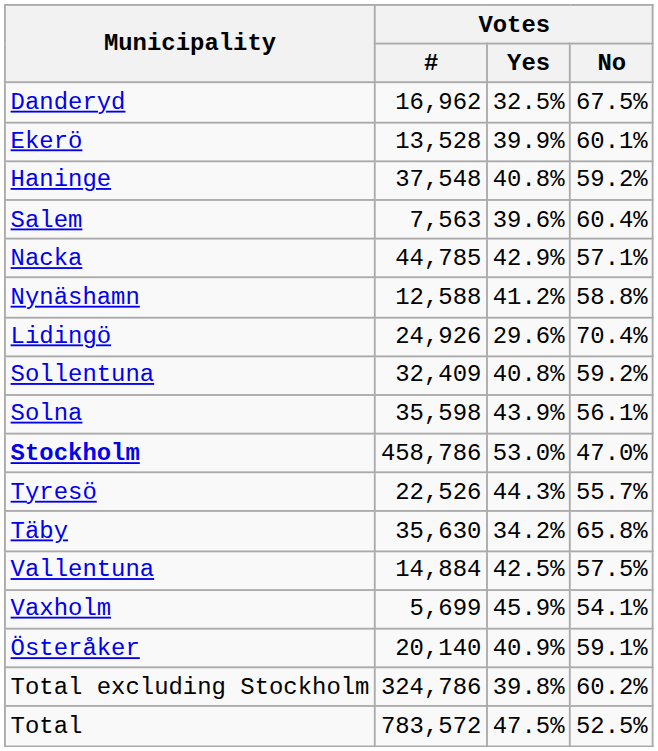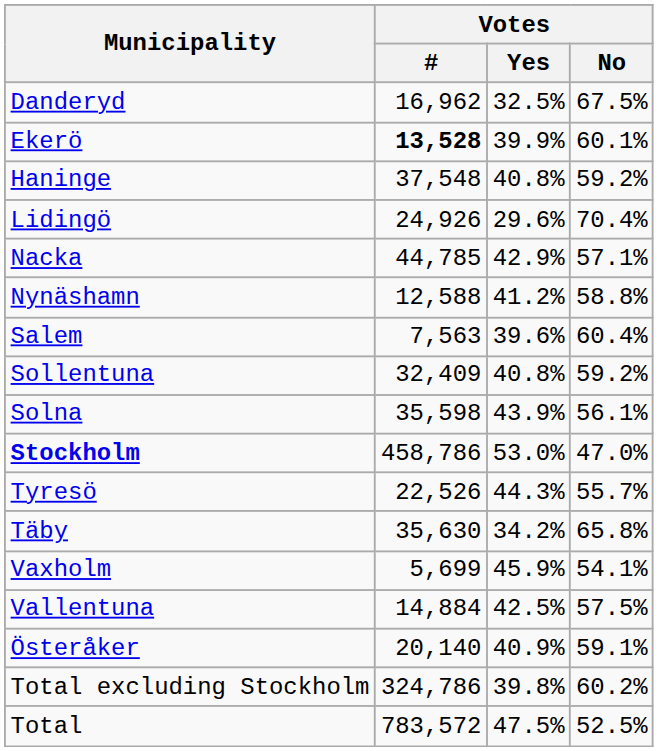Ekerö | Votes / #: normal -> bold
rows swapped: Lidingö <-> Salem
rows swapped: Vallentuna <-> Vaxholm
